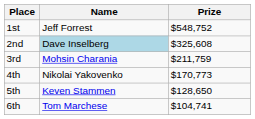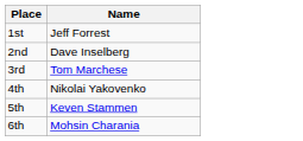- column: Prize | $548,752 | $325,608 | $211,759 | $170,773 | $128,650 | $104,741
2nd | Name: lightblue background -> no background
3rd | Name: Mohsin Charania -> Tom Marchese
6th | Name: Tom Marchese -> Mohsin Charania
